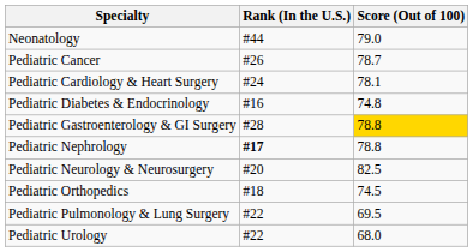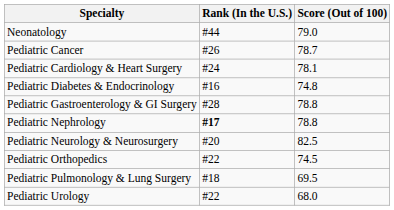Pediatric Gastroenterology & GI Surgery | Score (Out of 100): gold background -> no background
Pediatric Orthopedics | Rank (In the U.S.): #18 -> #22
Pediatric Pulmonology & Lung Surgery | Rank (In the U.S.): #22 -> #18
